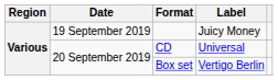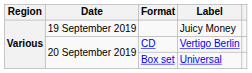CD | Label: Universal -> Vertigo Berlin
Box set | Label: Vertigo Berlin -> Universal
